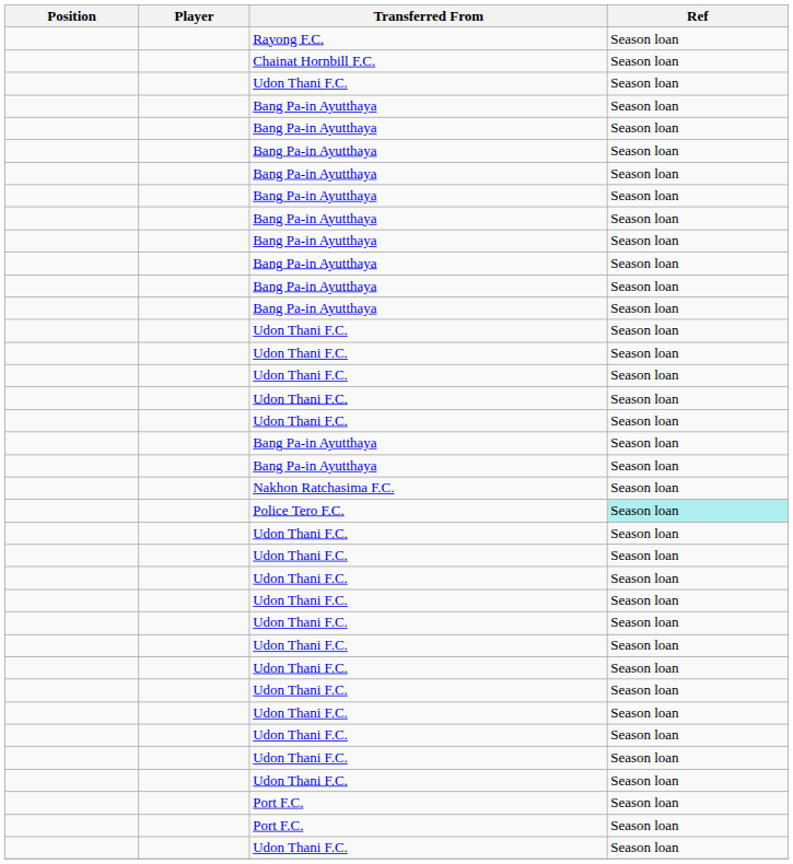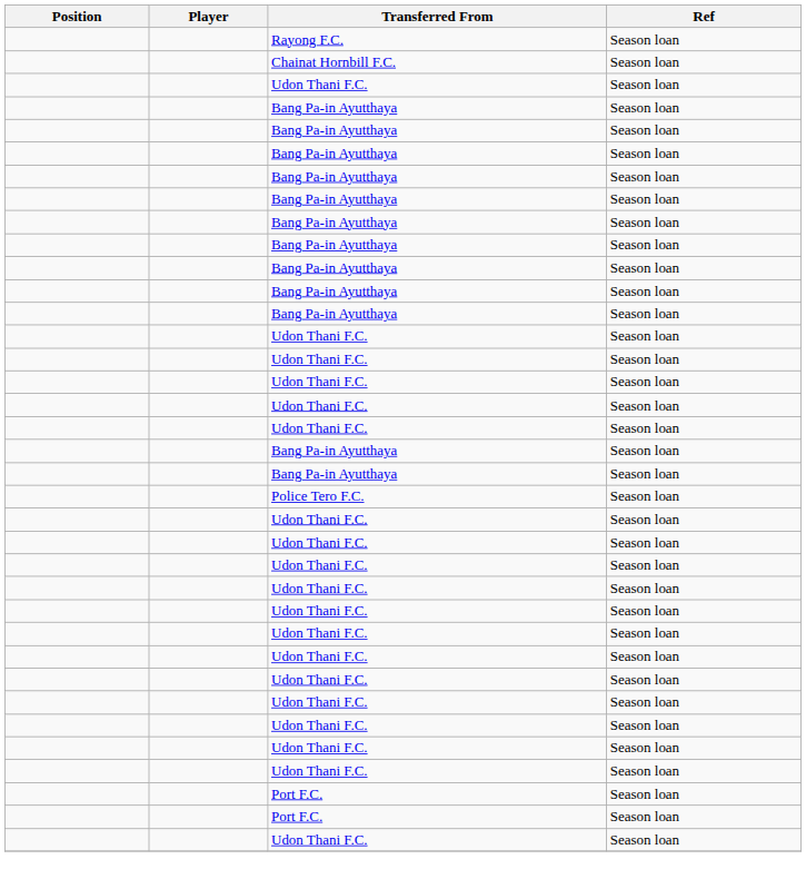- row: Nakhon Ratchasima F.C. | Season loan
Police Tero F.C. | Ref: paleturquoise background -> no background
